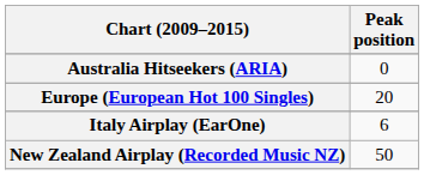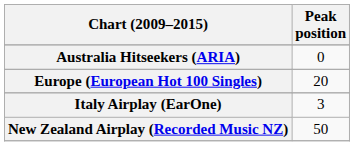Italy Airplay (EarOne) | Peak position: 6 -> 3
